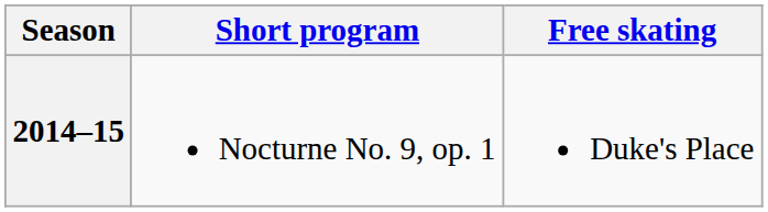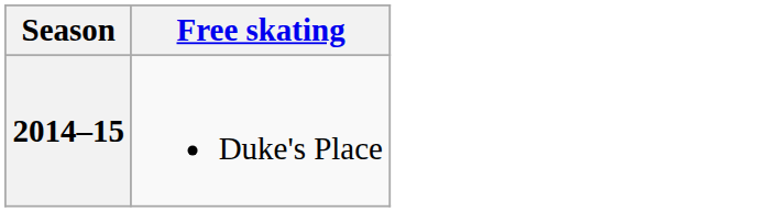- column: Short program | Nocturne No. 9, op. 1
